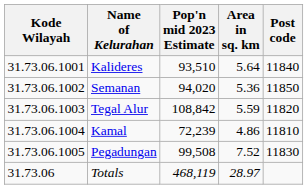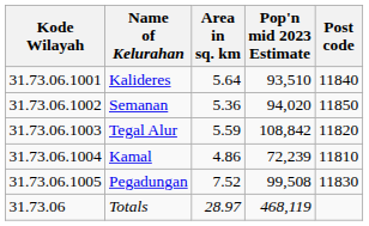columns swapped: Area in sq. km <-> Pop'n mid 2023 Estimate
